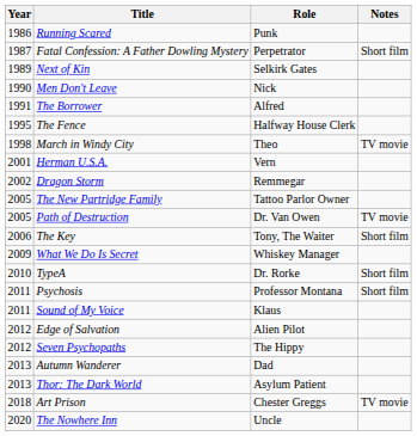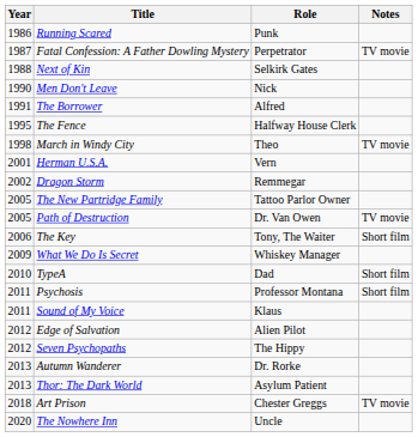Fatal Confession: A Father Dowling Mystery | Notes: Short film -> TV movie
Next of Kin | Year: 1989 -> 1988
TypeA | Role: Dr. Rorke -> Dad
Autumn Wanderer | Role: Dad -> Dr. Rorke
